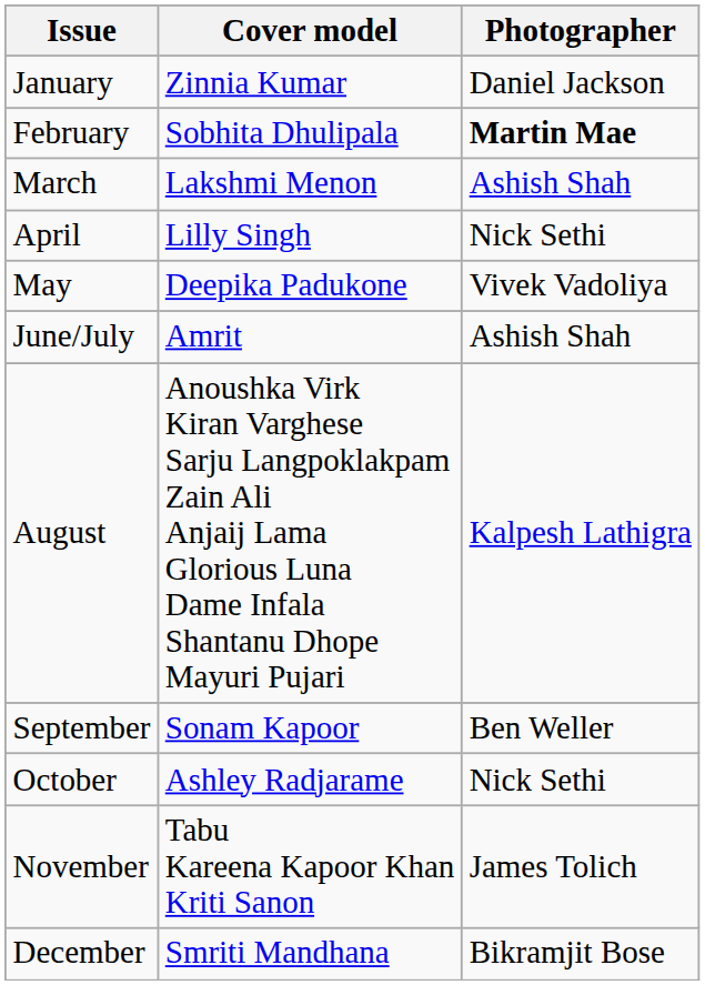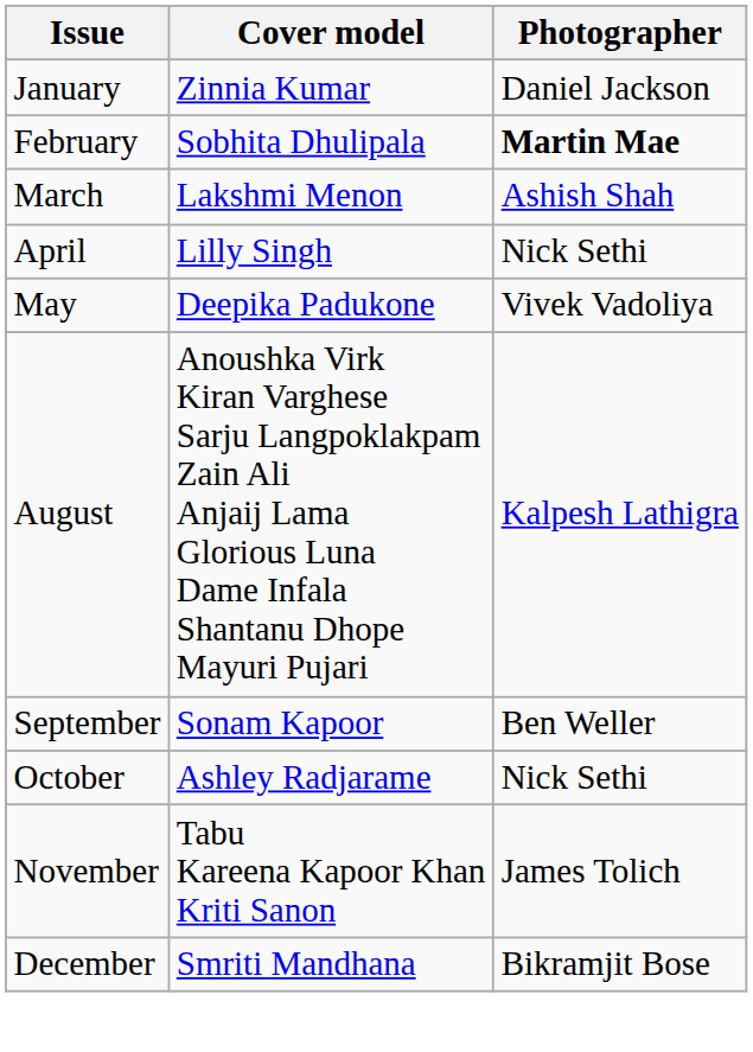- row: June/July | Amrit | Ashish Shah
